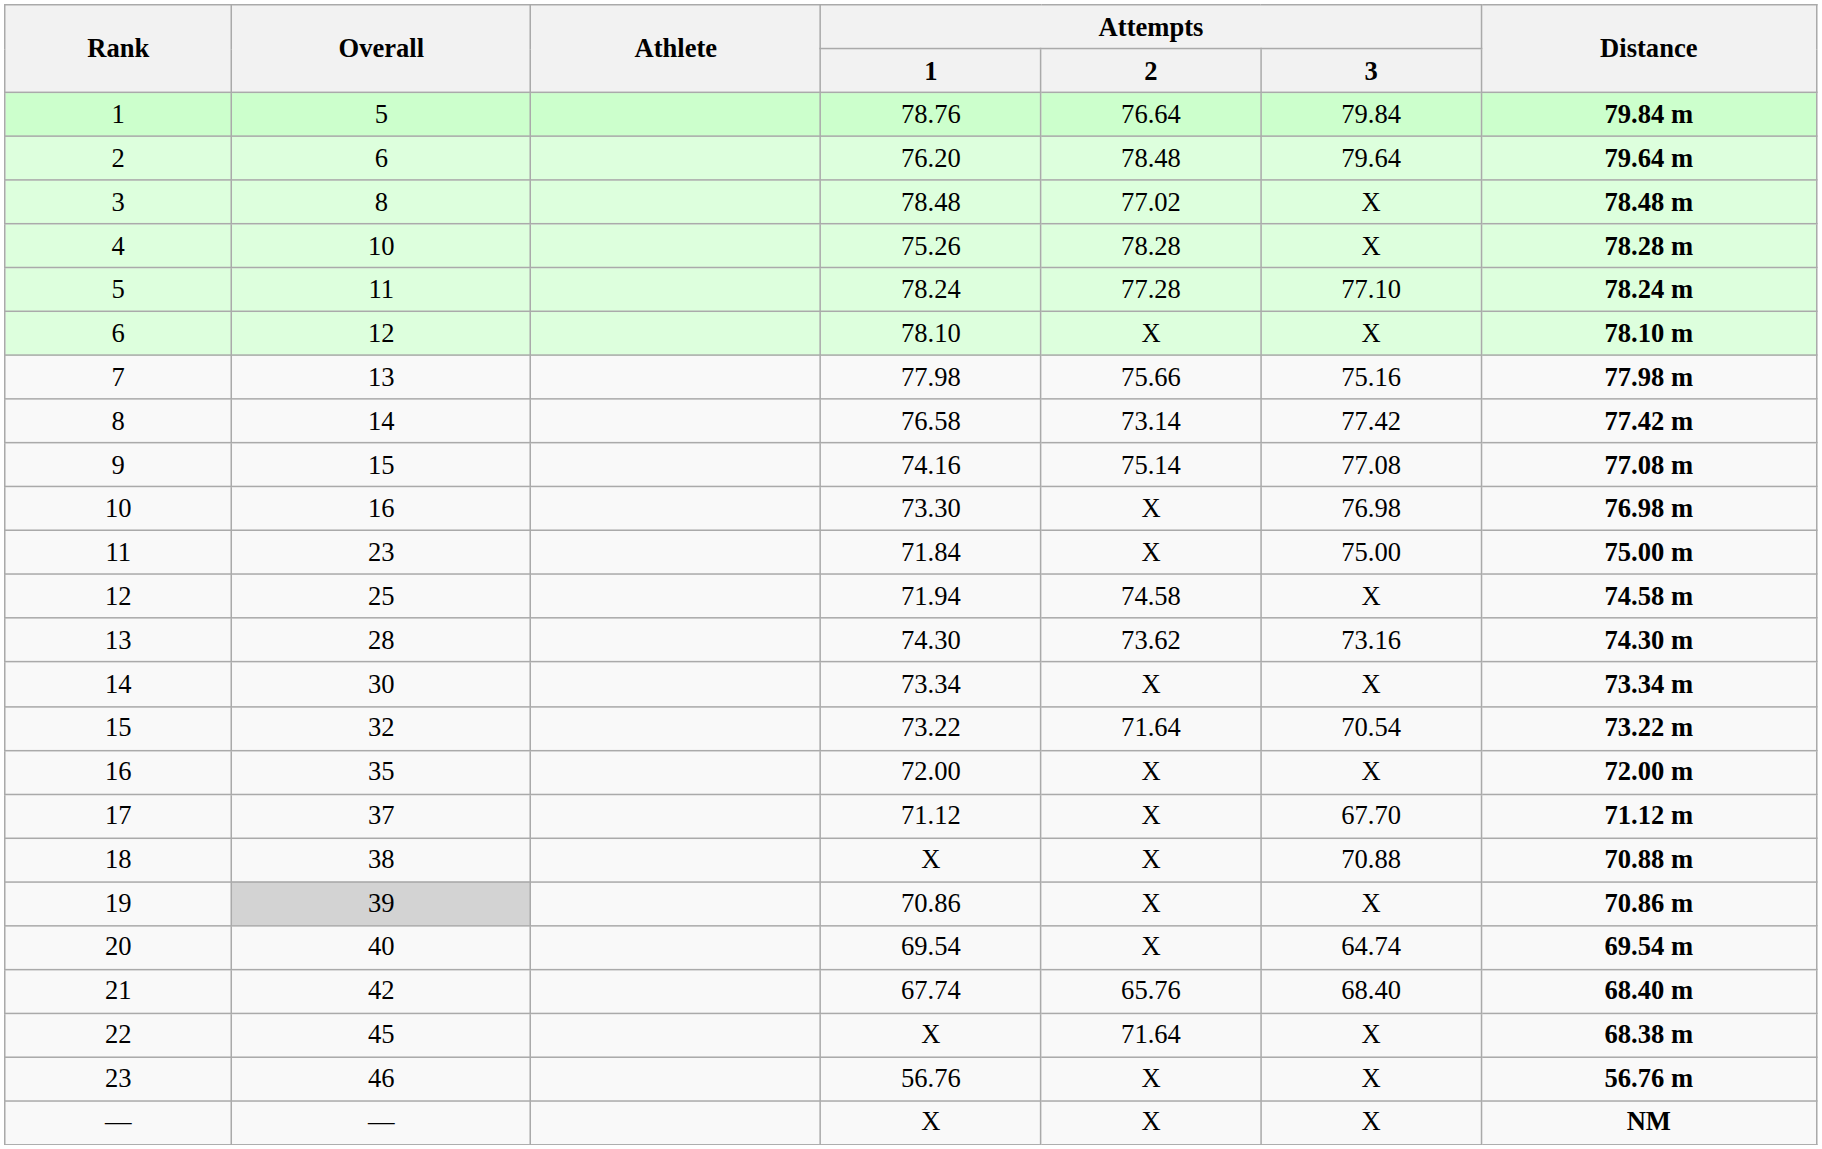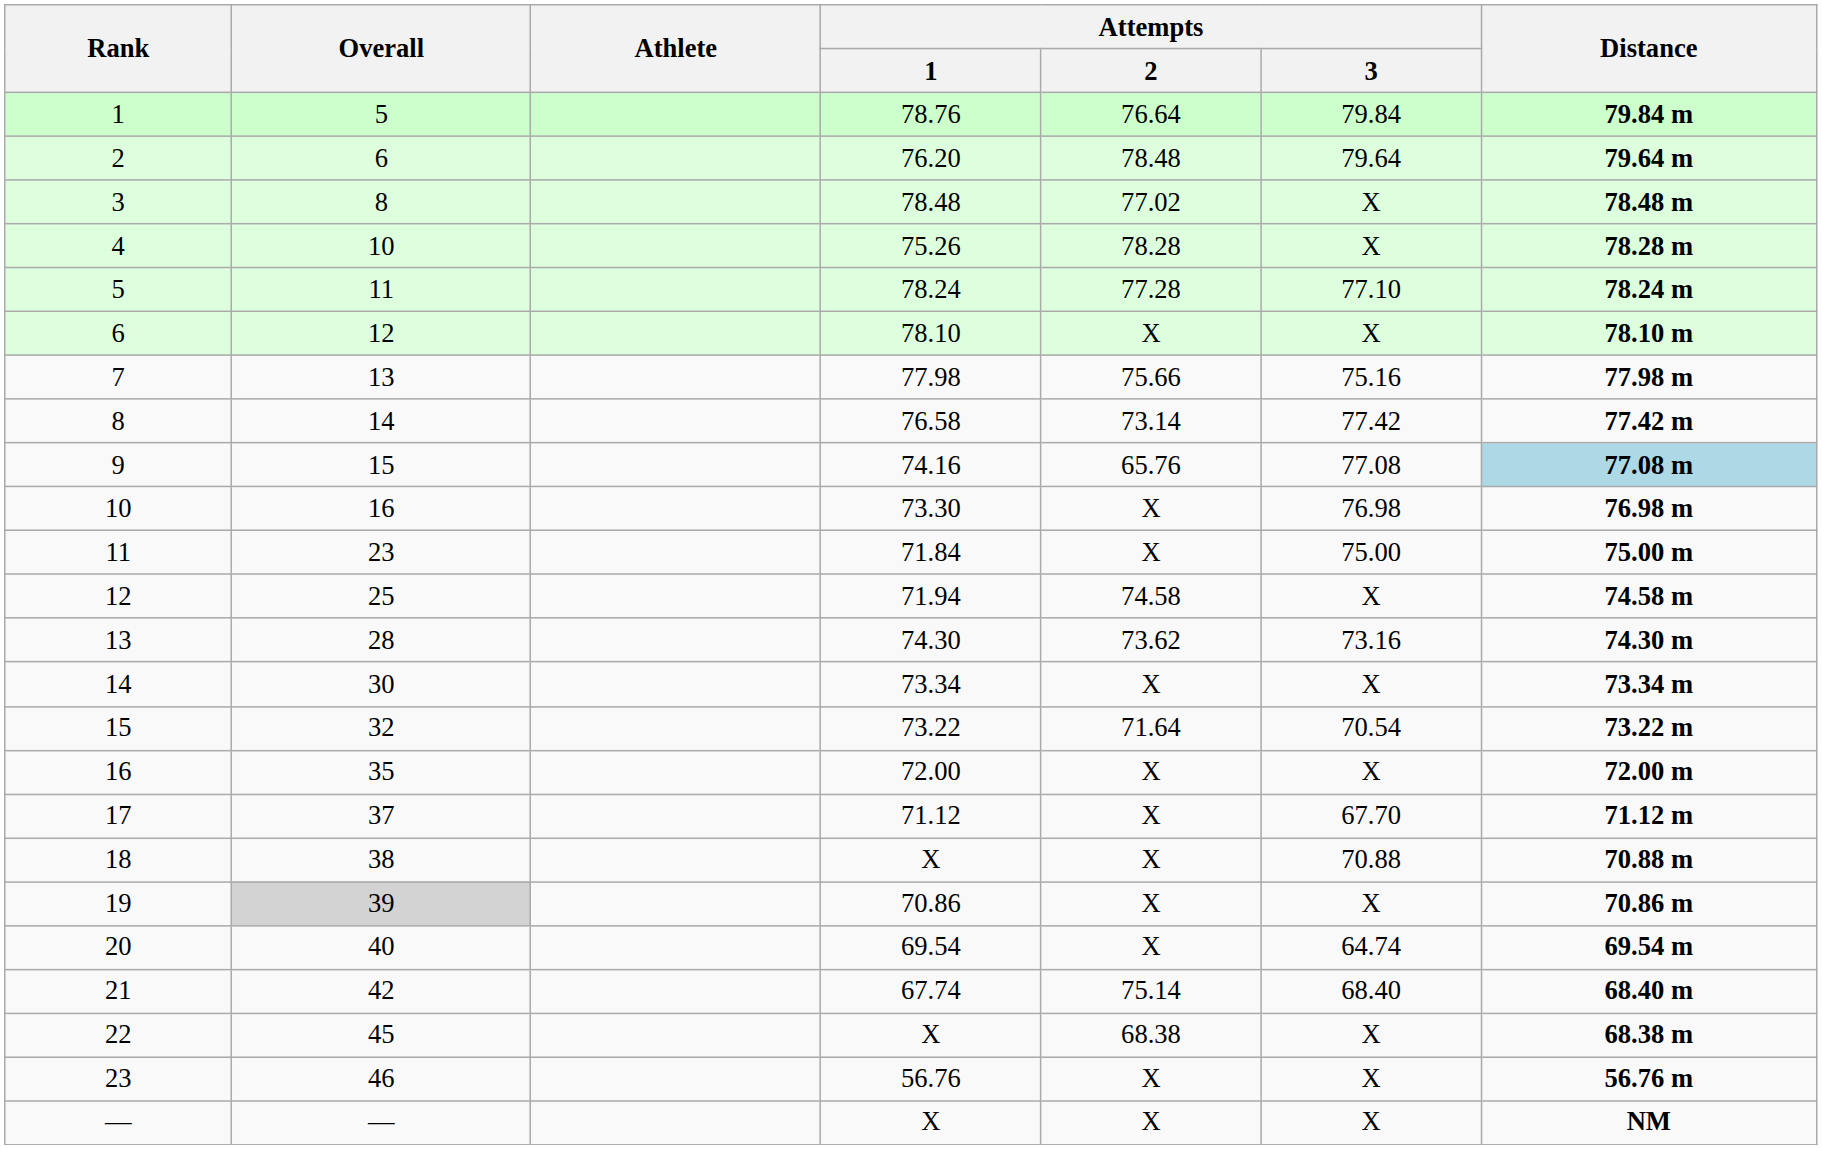9 | Attempts / 2: 75.14 -> 65.76
9 | Distance: no background -> lightblue background
21 | Attempts / 2: 65.76 -> 75.14
22 | Attempts / 2: 71.64 -> 68.38
